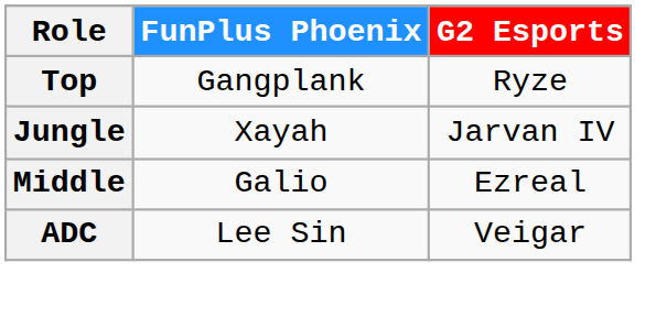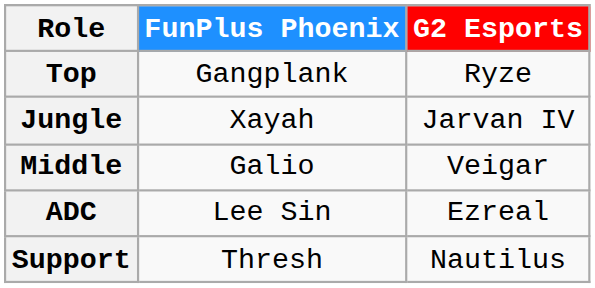Middle | G2 Esports: Ezreal -> Veigar
ADC | G2 Esports: Veigar -> Ezreal
+ row: Support | Thresh | Nautilus
